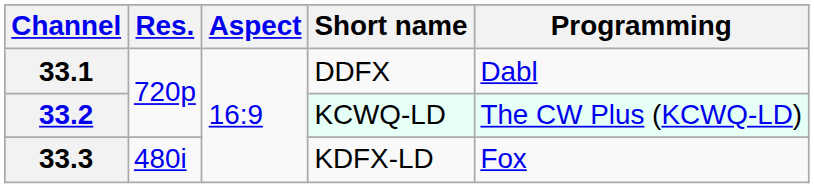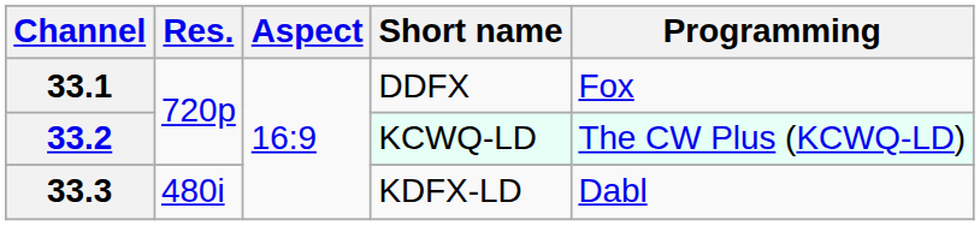33.1 | Programming: Dabl -> Fox
33.3 | Programming: Fox -> Dabl
